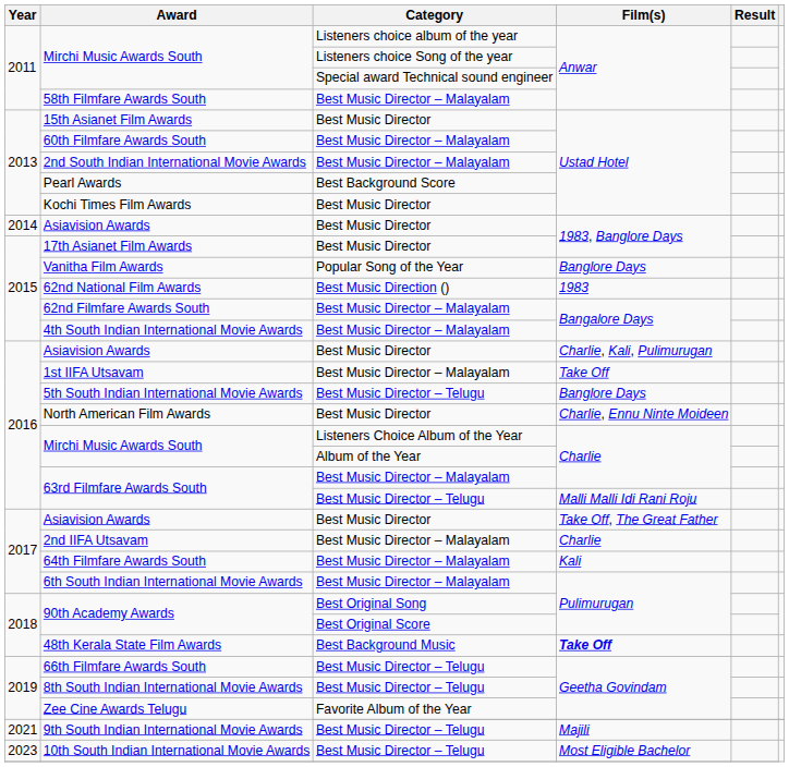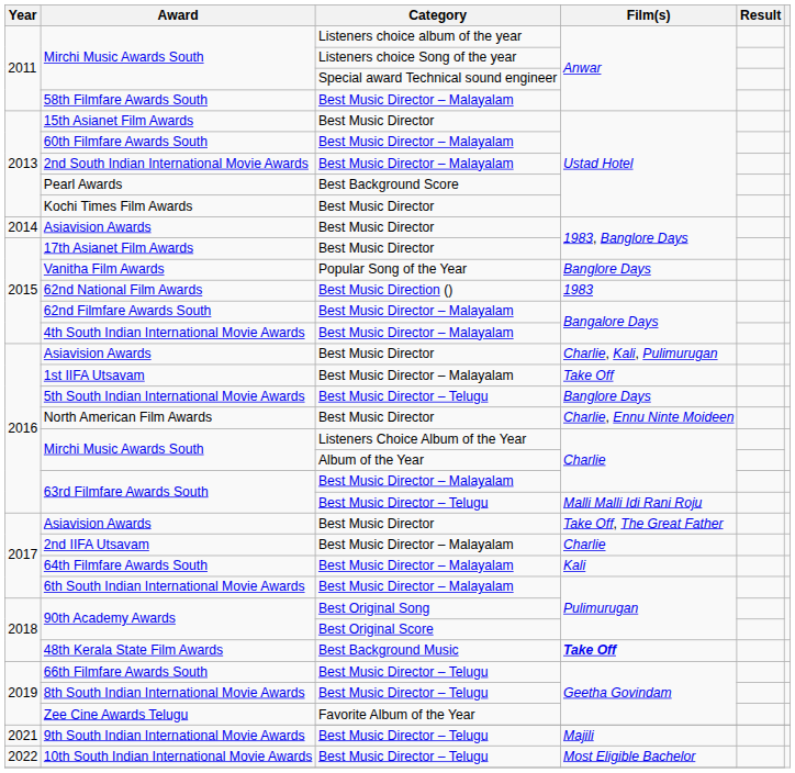10th South Indian International Movie Awards | Year: 2023 -> 2022
